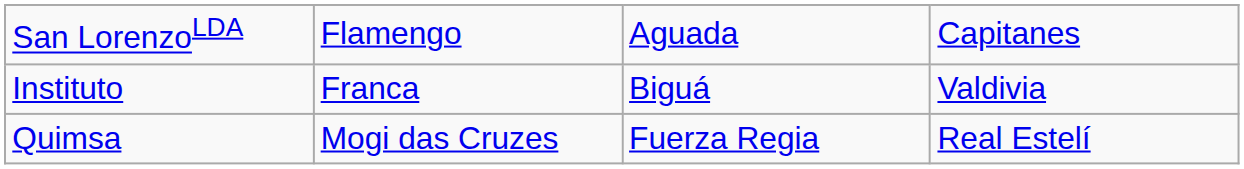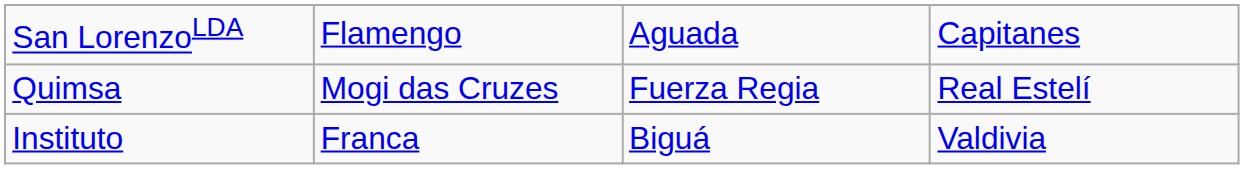rows swapped: Instituto <-> Quimsa
